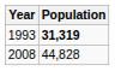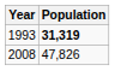2008 | Population: 44,828 -> 47,826
